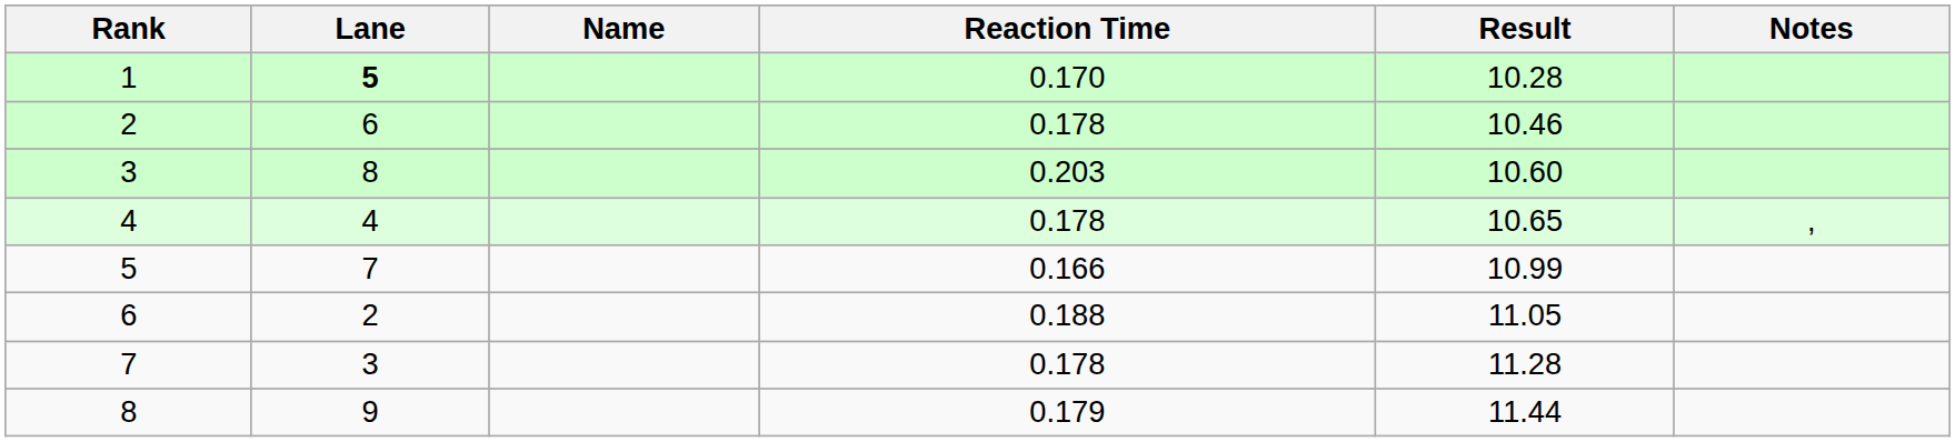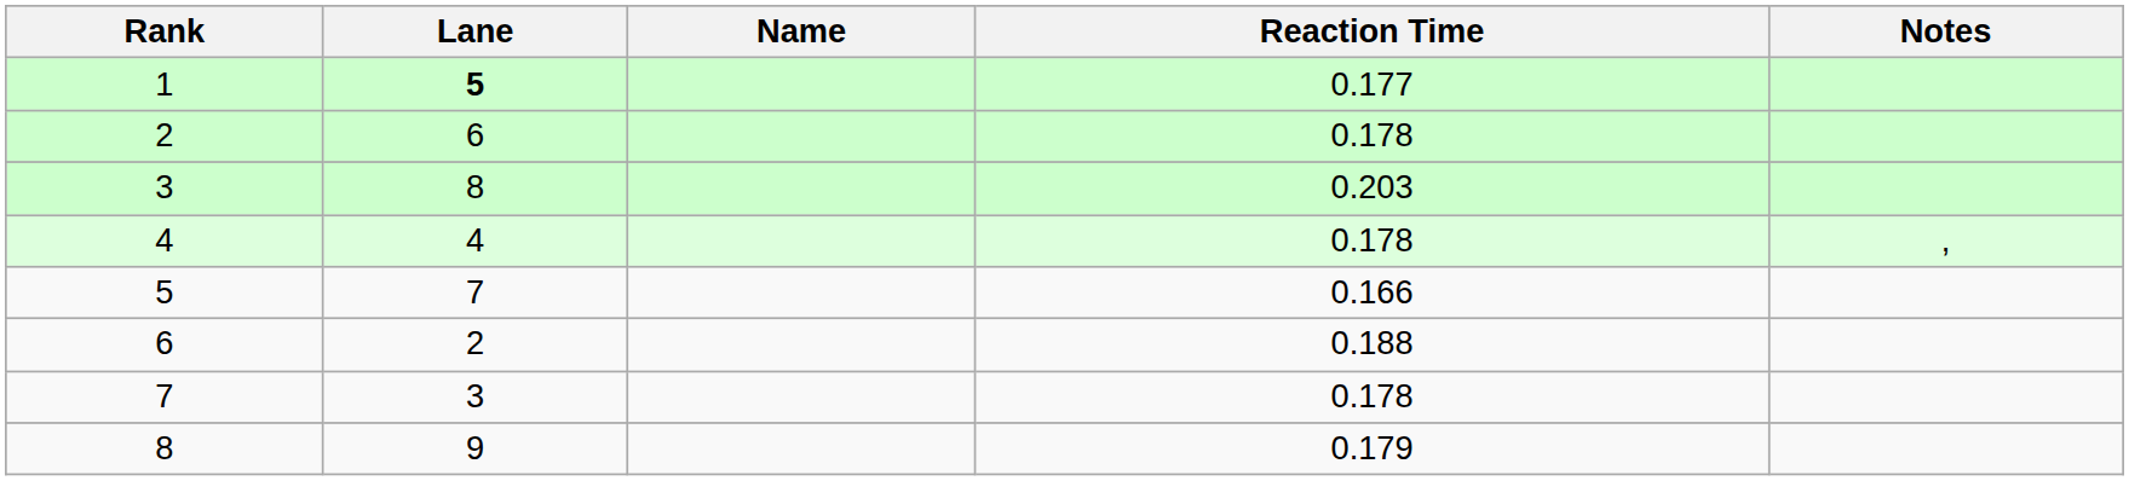- column: Result | 10.28 | 10.46 | 10.60 | 10.65 | 10.99 | 11.05 | 11.28 | 11.44
1 | Reaction Time: 0.170 -> 0.177
